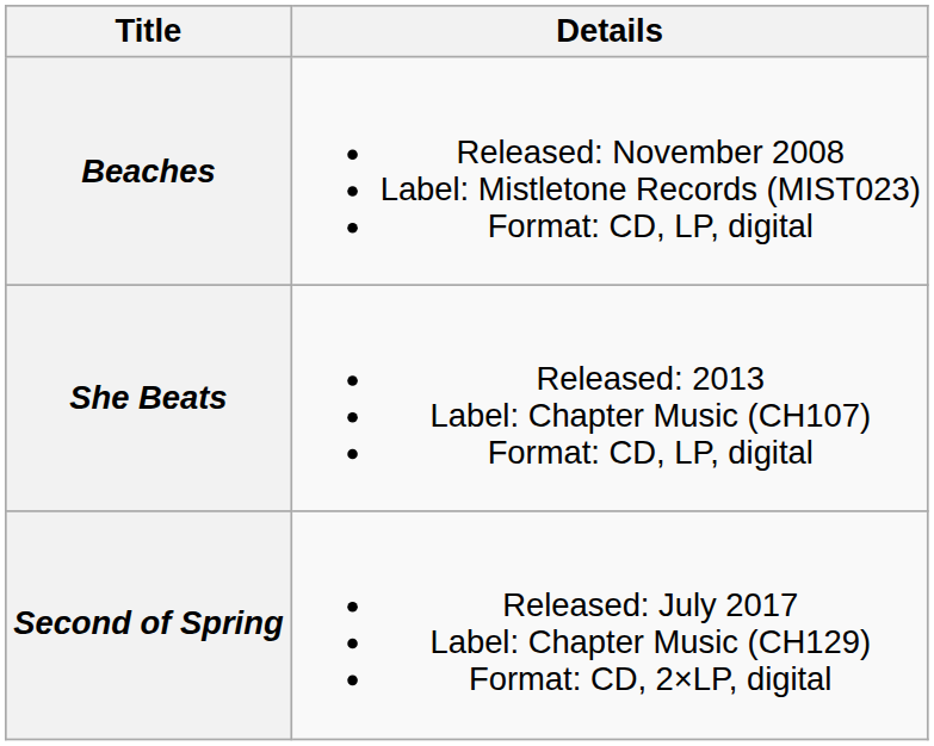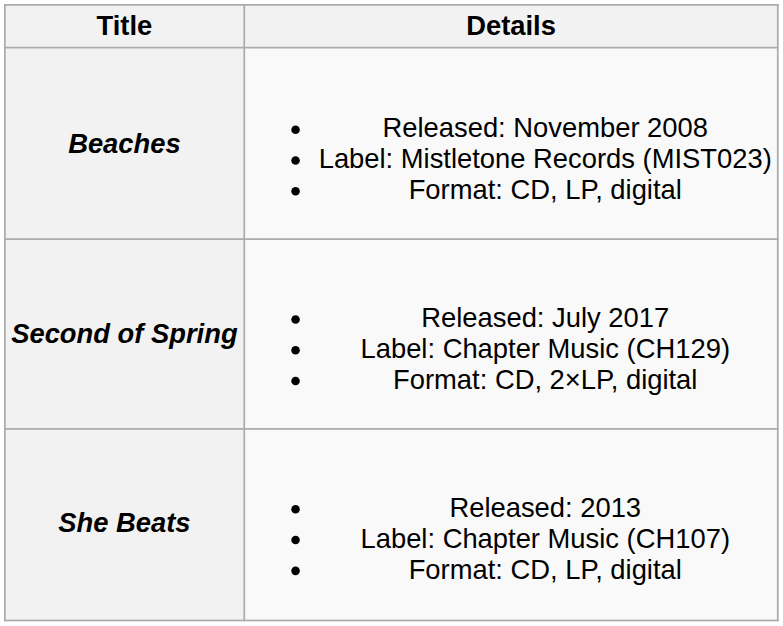rows swapped: She Beats <-> Second of Spring
